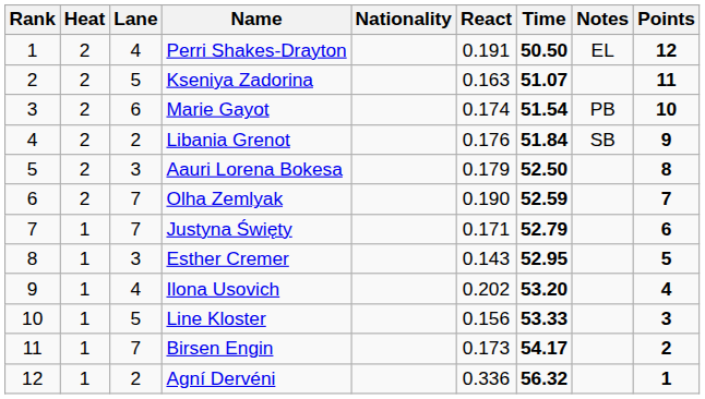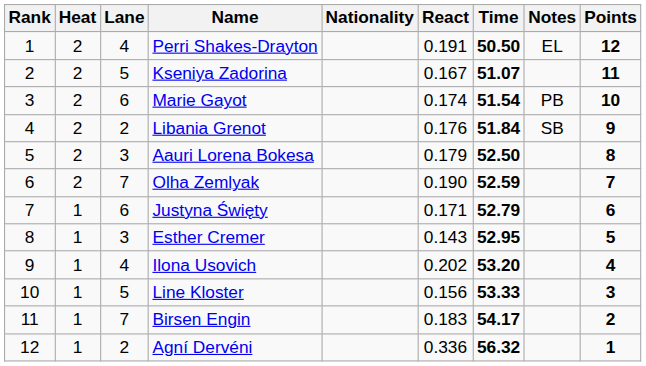Kseniya Zadorina | React: 0.163 -> 0.167
Justyna Święty | Lane: 7 -> 6
Birsen Engin | React: 0.173 -> 0.183
